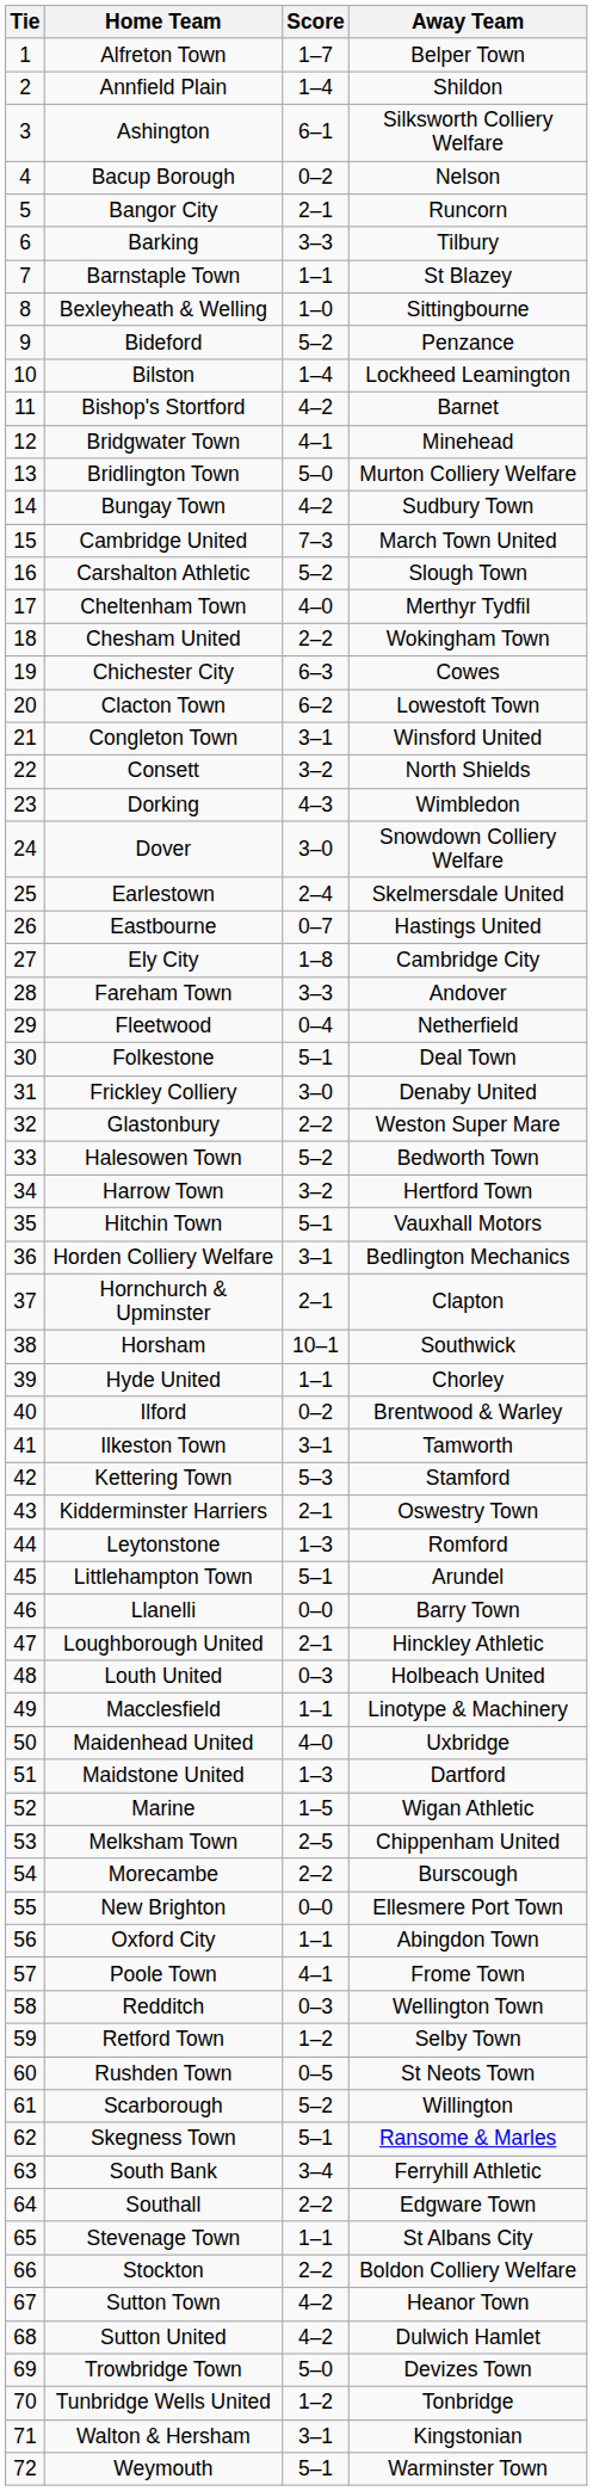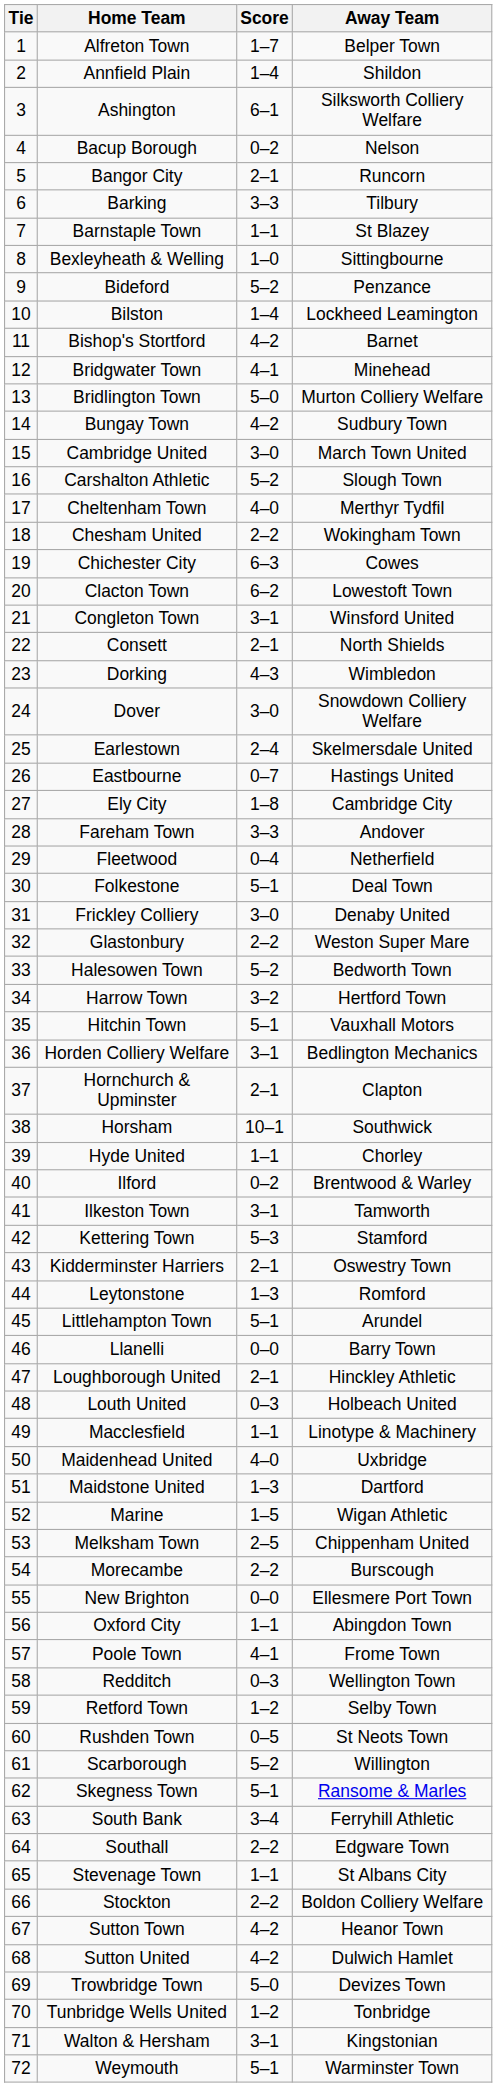Cambridge United | Score: 7–3 -> 3–0
Consett | Score: 3–2 -> 2–1
